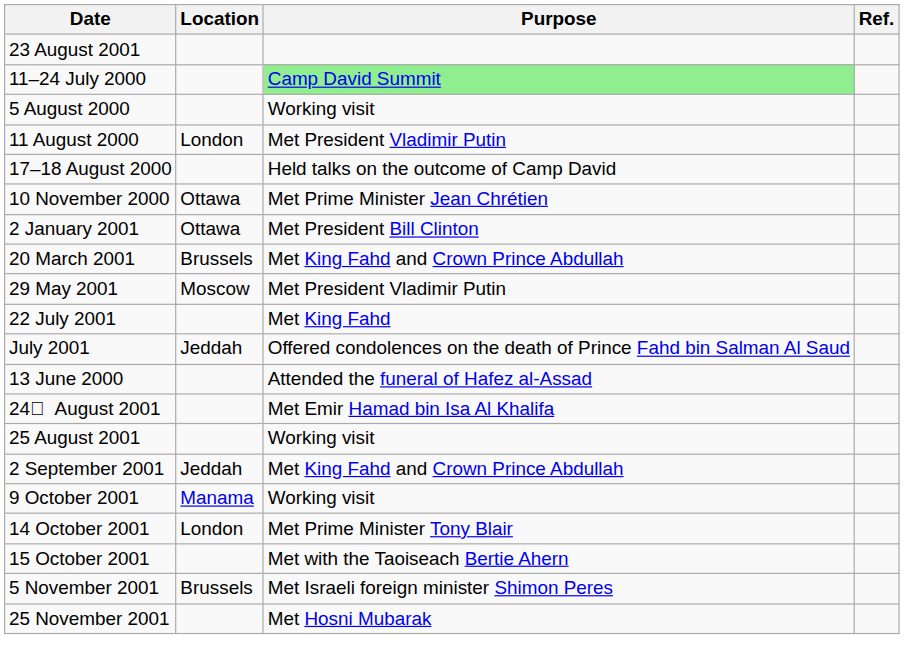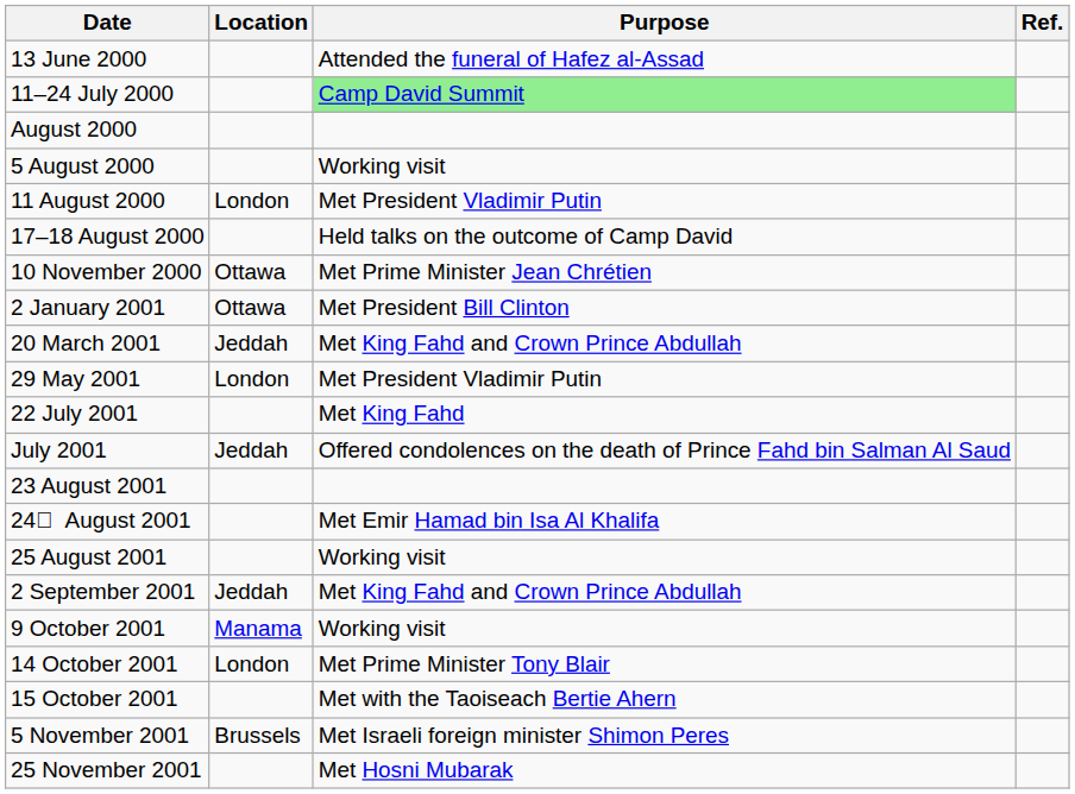rows swapped: 13 June 2000 <-> 23 August 2001
+ row: August 2000
20 March 2001 | Location: Brussels -> Jeddah
29 May 2001 | Location: Moscow -> London
